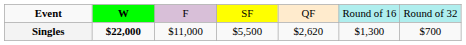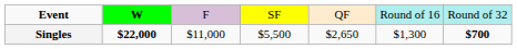Singles | column 5: $2,620 -> $2,650
Singles | column 7: normal -> bold
